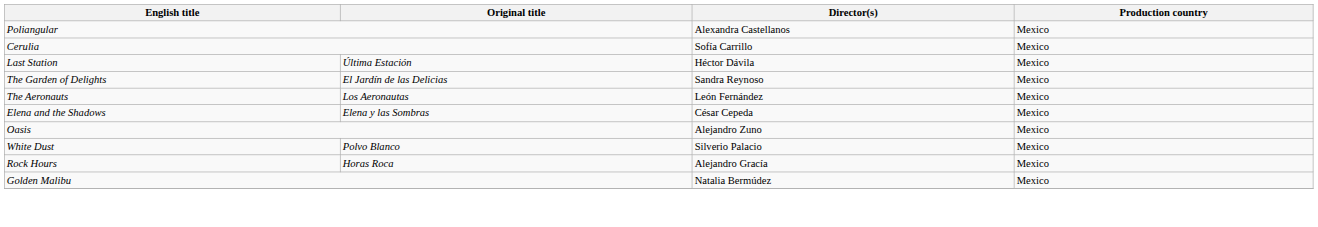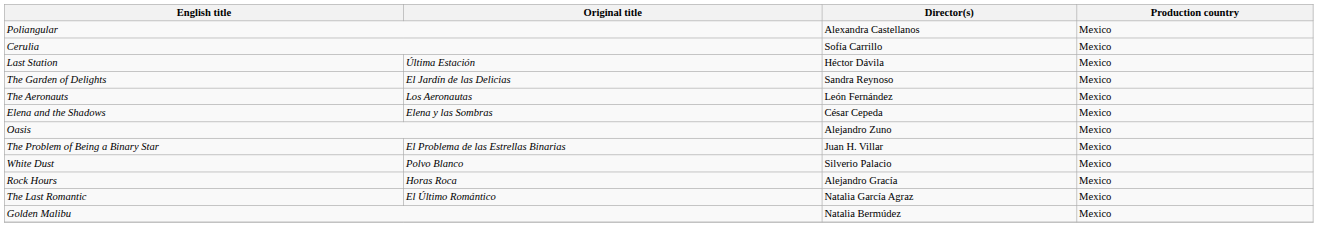+ row: The Problem of Being a Binary Star | El Problema de las Estrellas Binarias | Juan H. Villar | Mexico
+ row: The Last Romantic | El Último Romántico | Natalia García Agraz | Mexico
